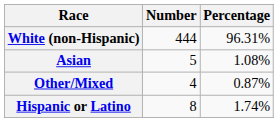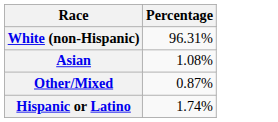- column: Number | 444 | 5 | 4 | 8
